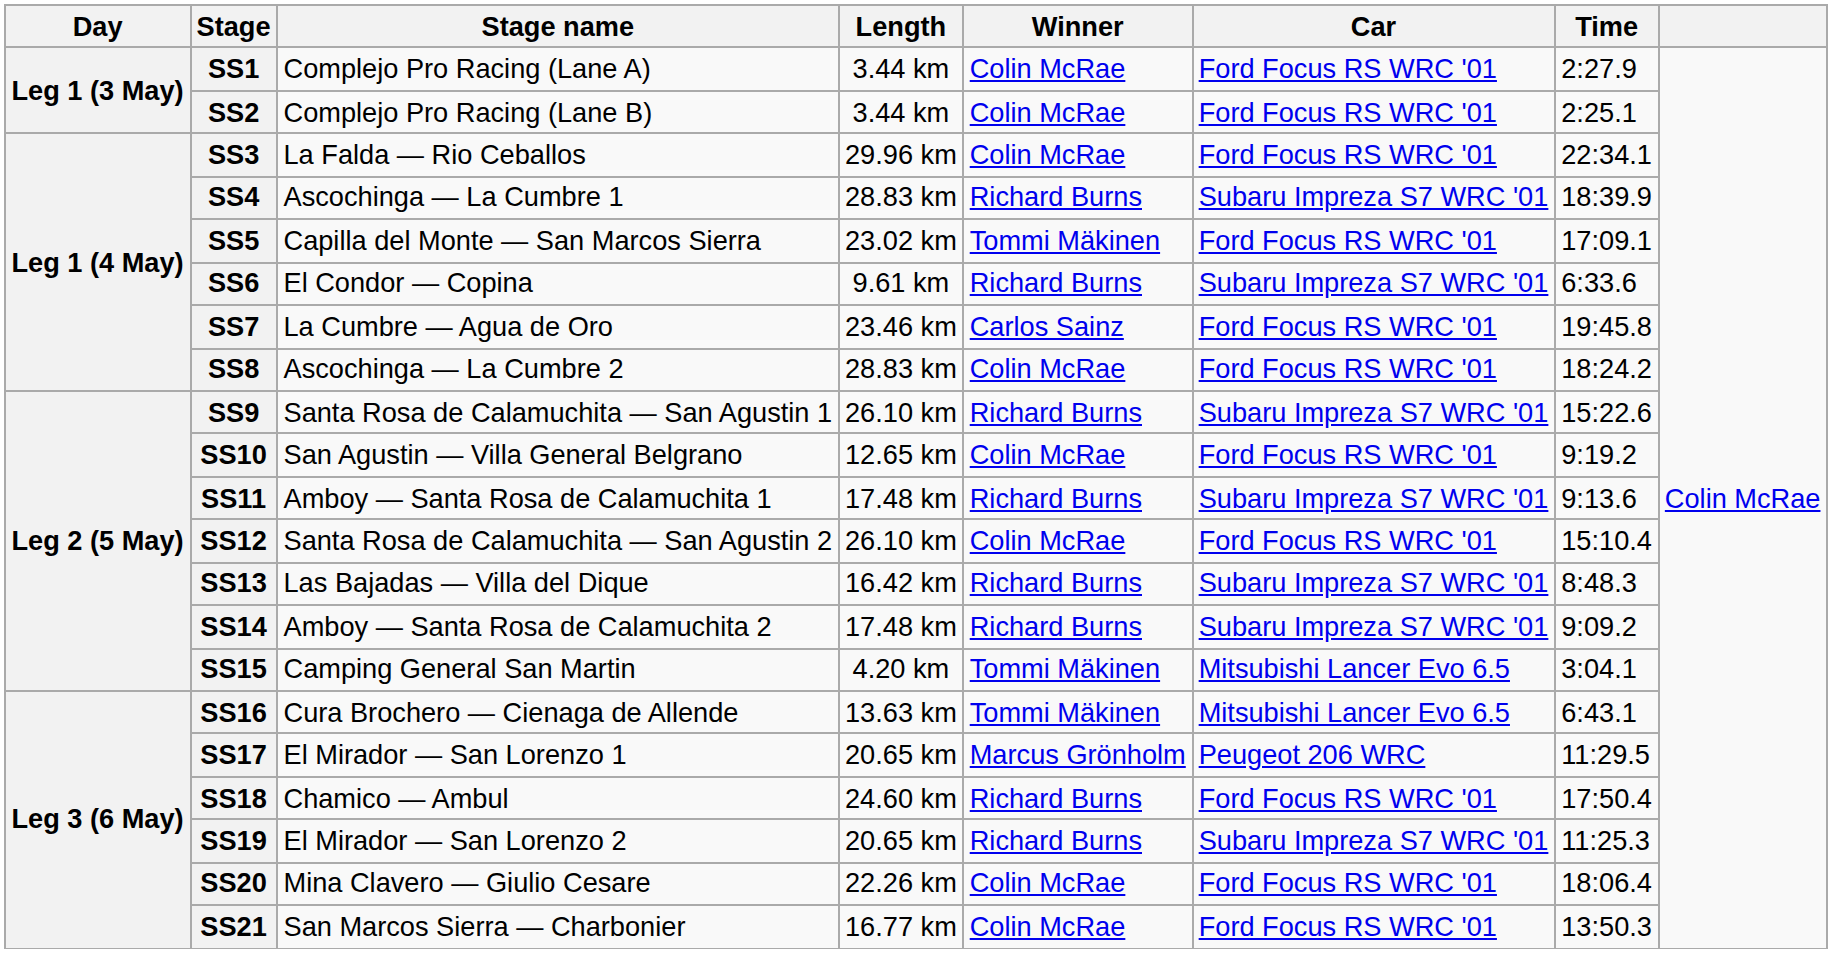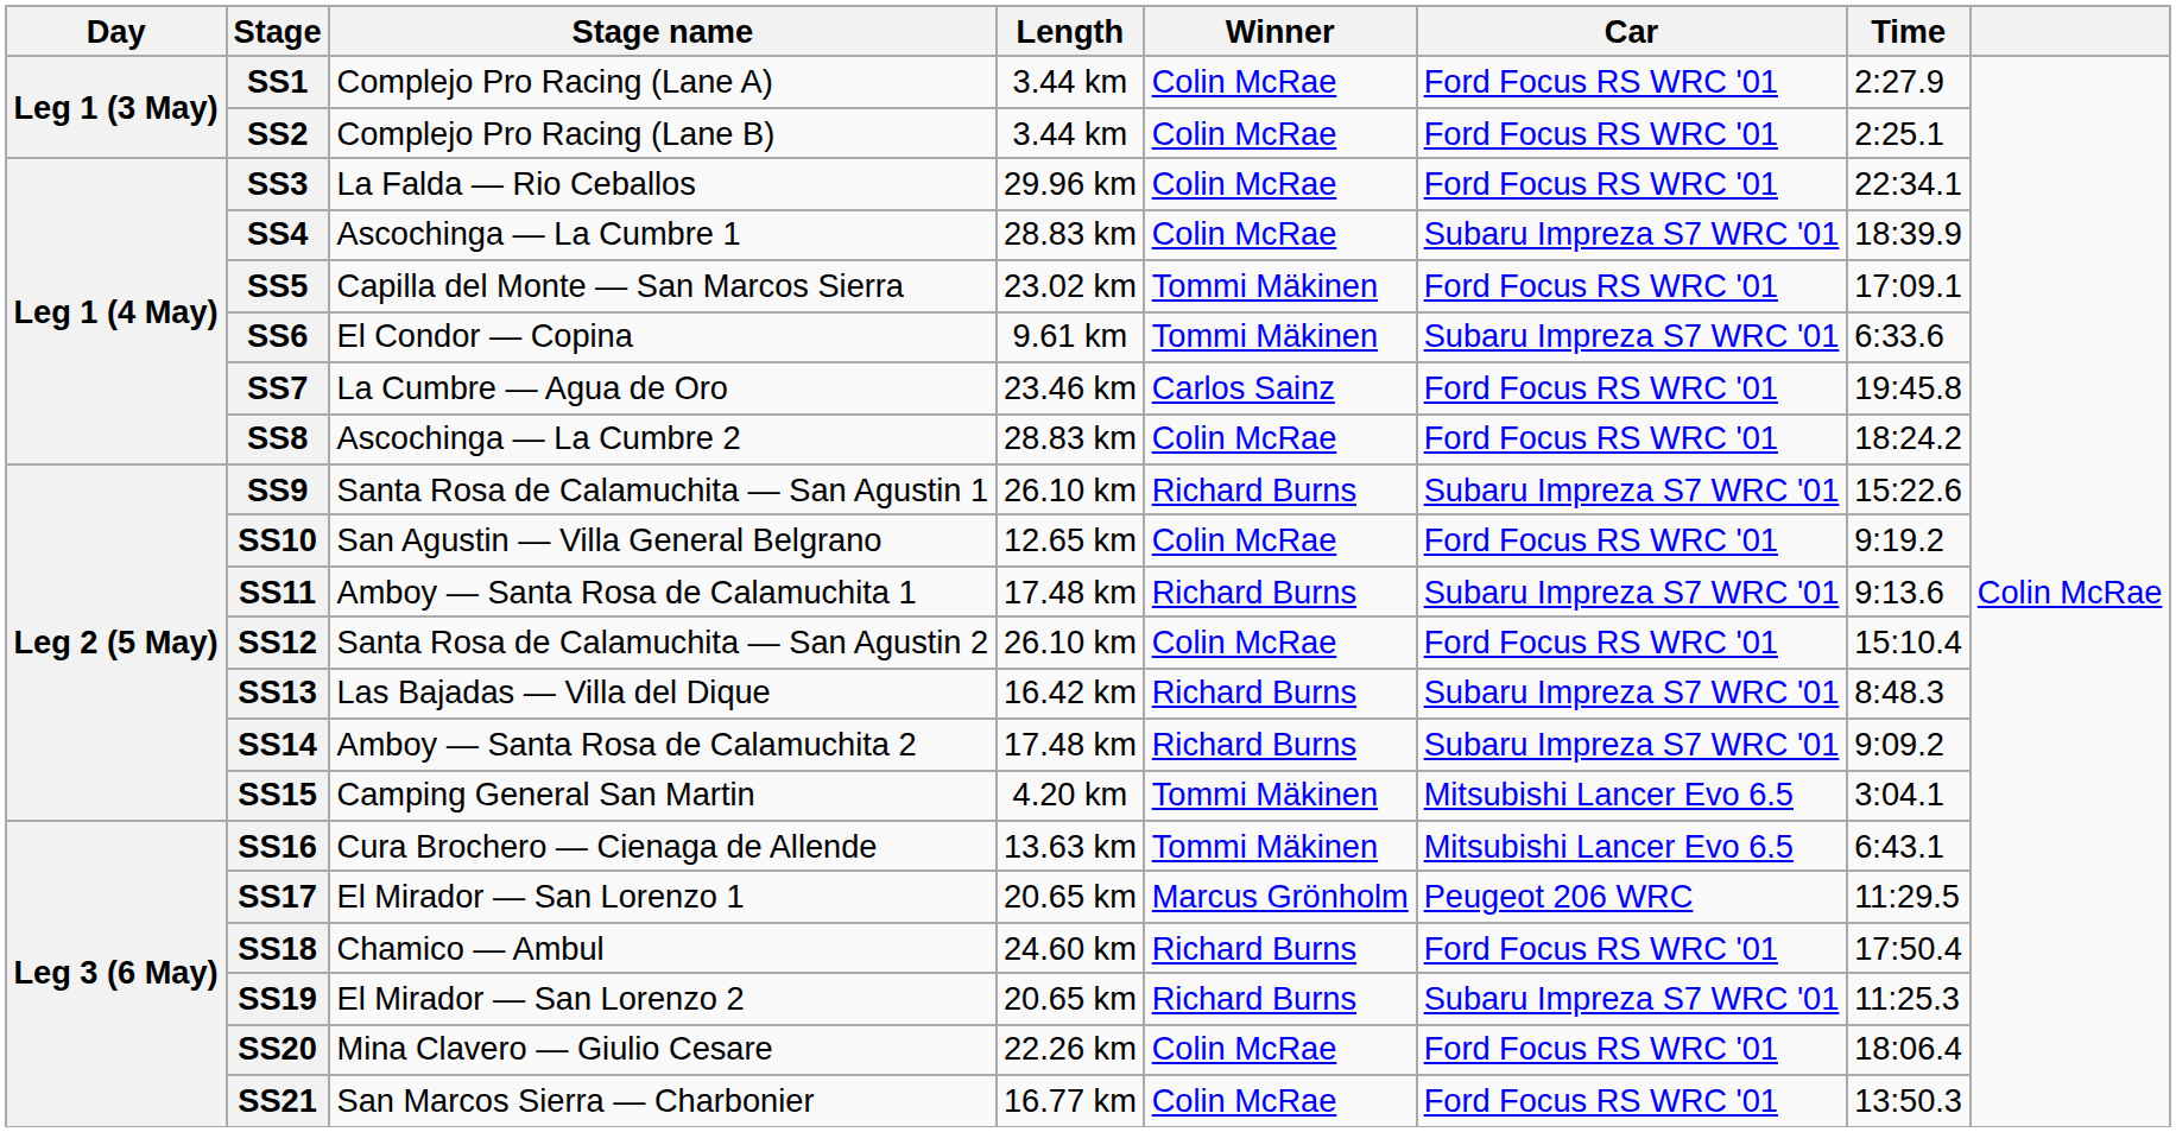SS4 | Winner: Richard Burns -> Colin McRae
SS6 | Winner: Richard Burns -> Tommi Mäkinen
